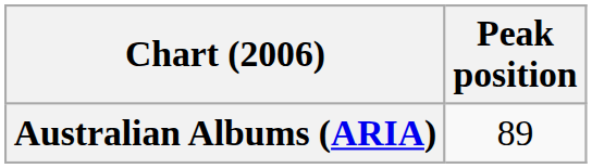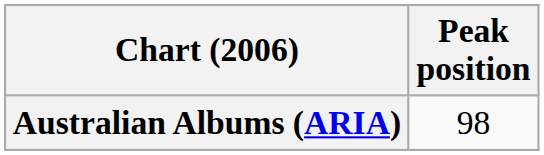Australian Albums (ARIA) | Peak position: 89 -> 98
